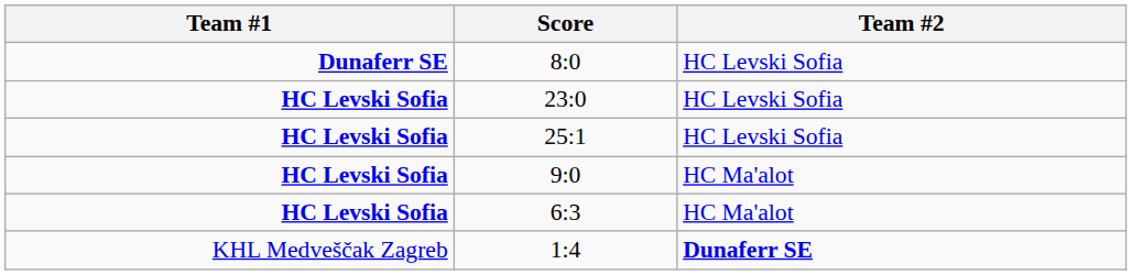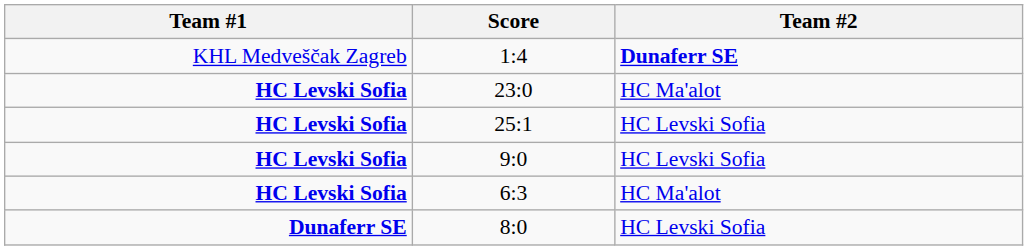rows swapped: 8:0 <-> 1:4
23:0 | Team #2: HC Levski Sofia -> HC Ma'alot
9:0 | Team #2: HC Ma'alot -> HC Levski Sofia
